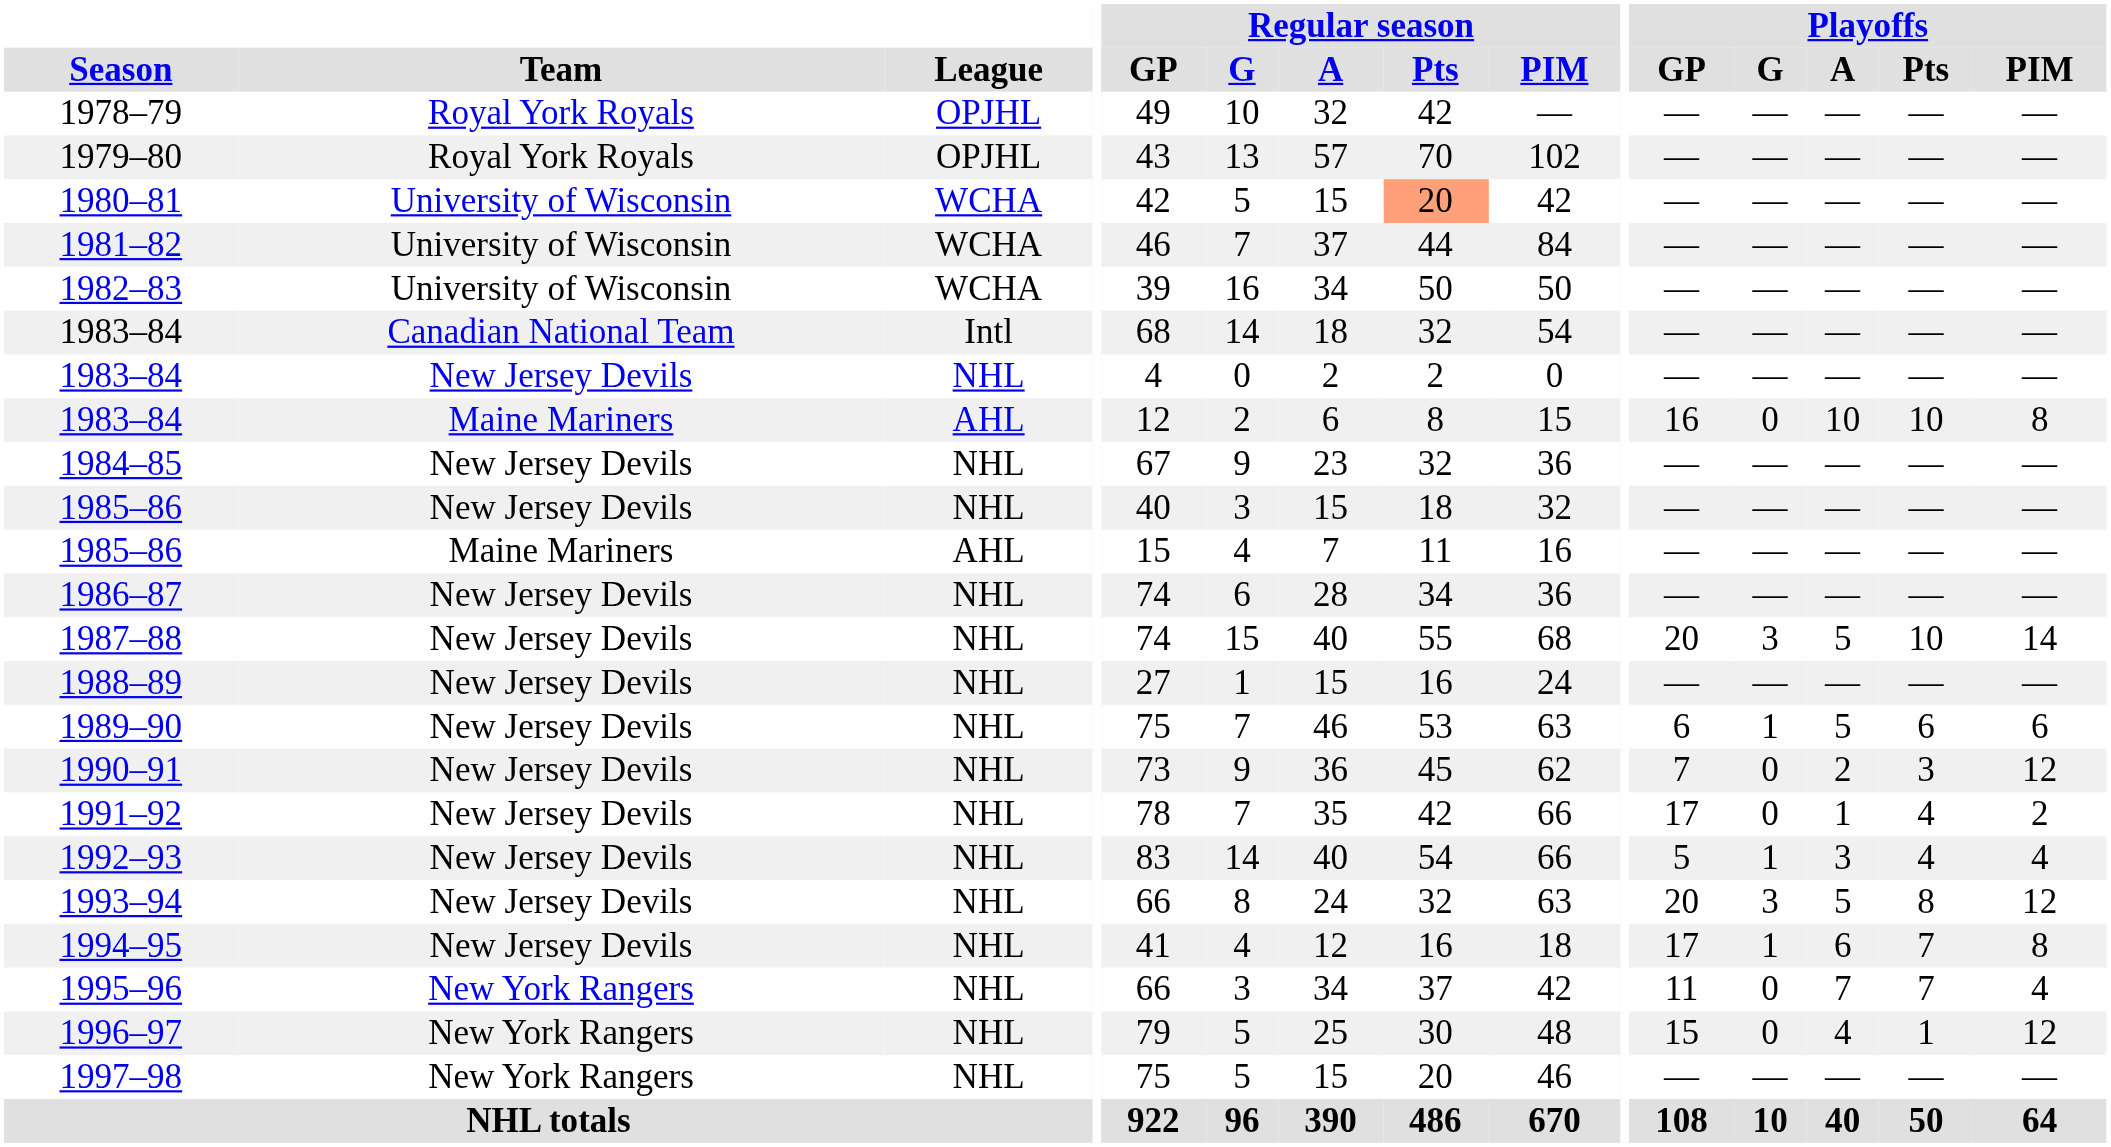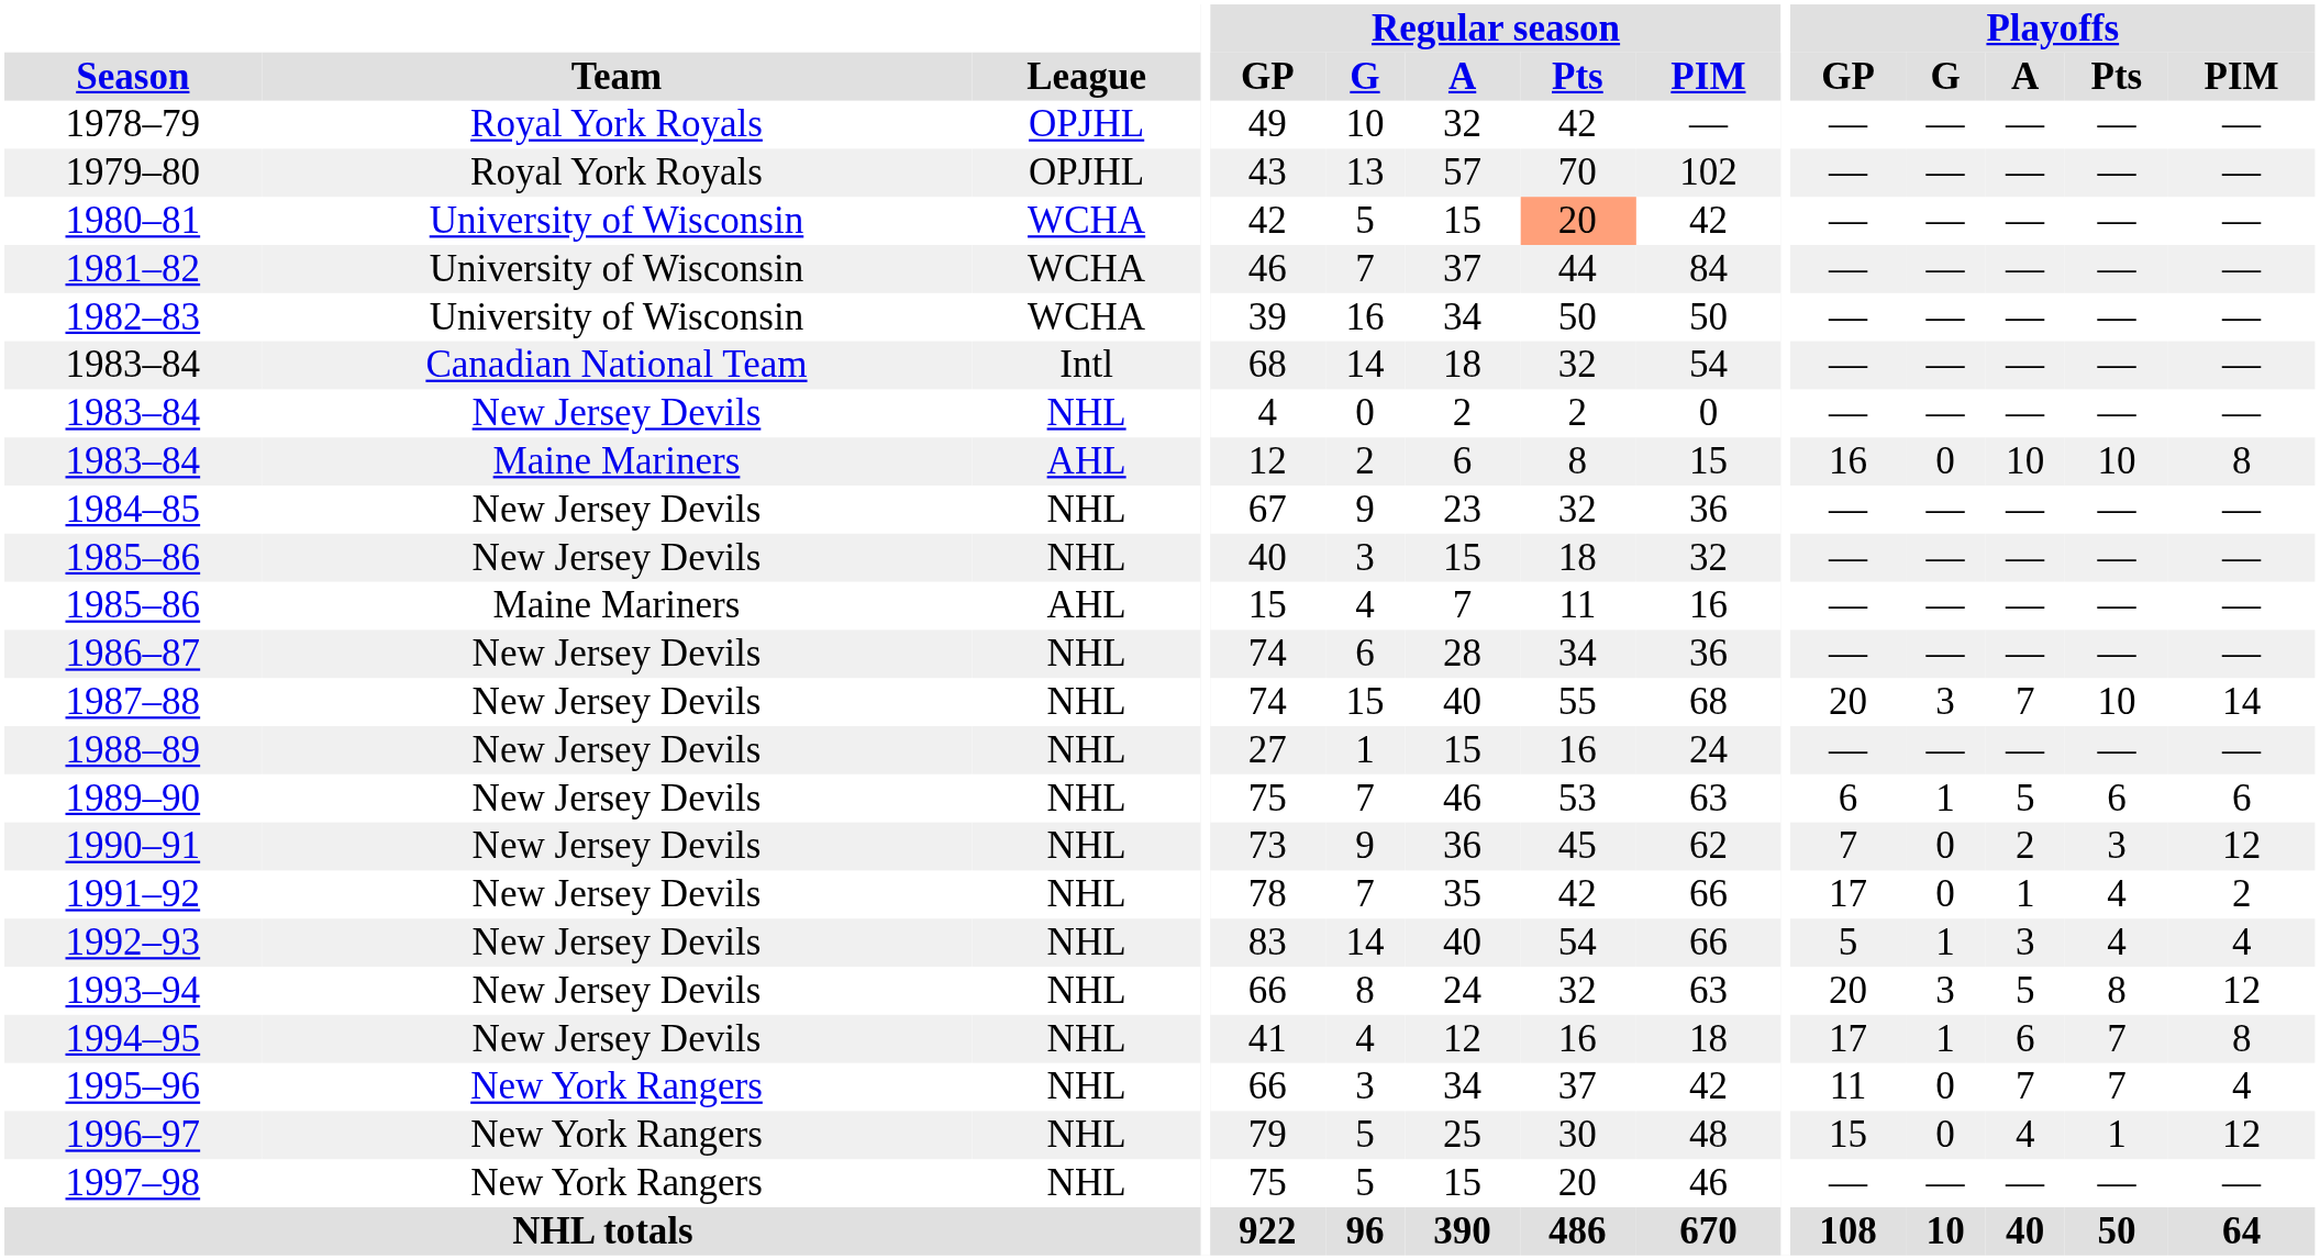1987–88 | Playoffs / A: 5 -> 7
